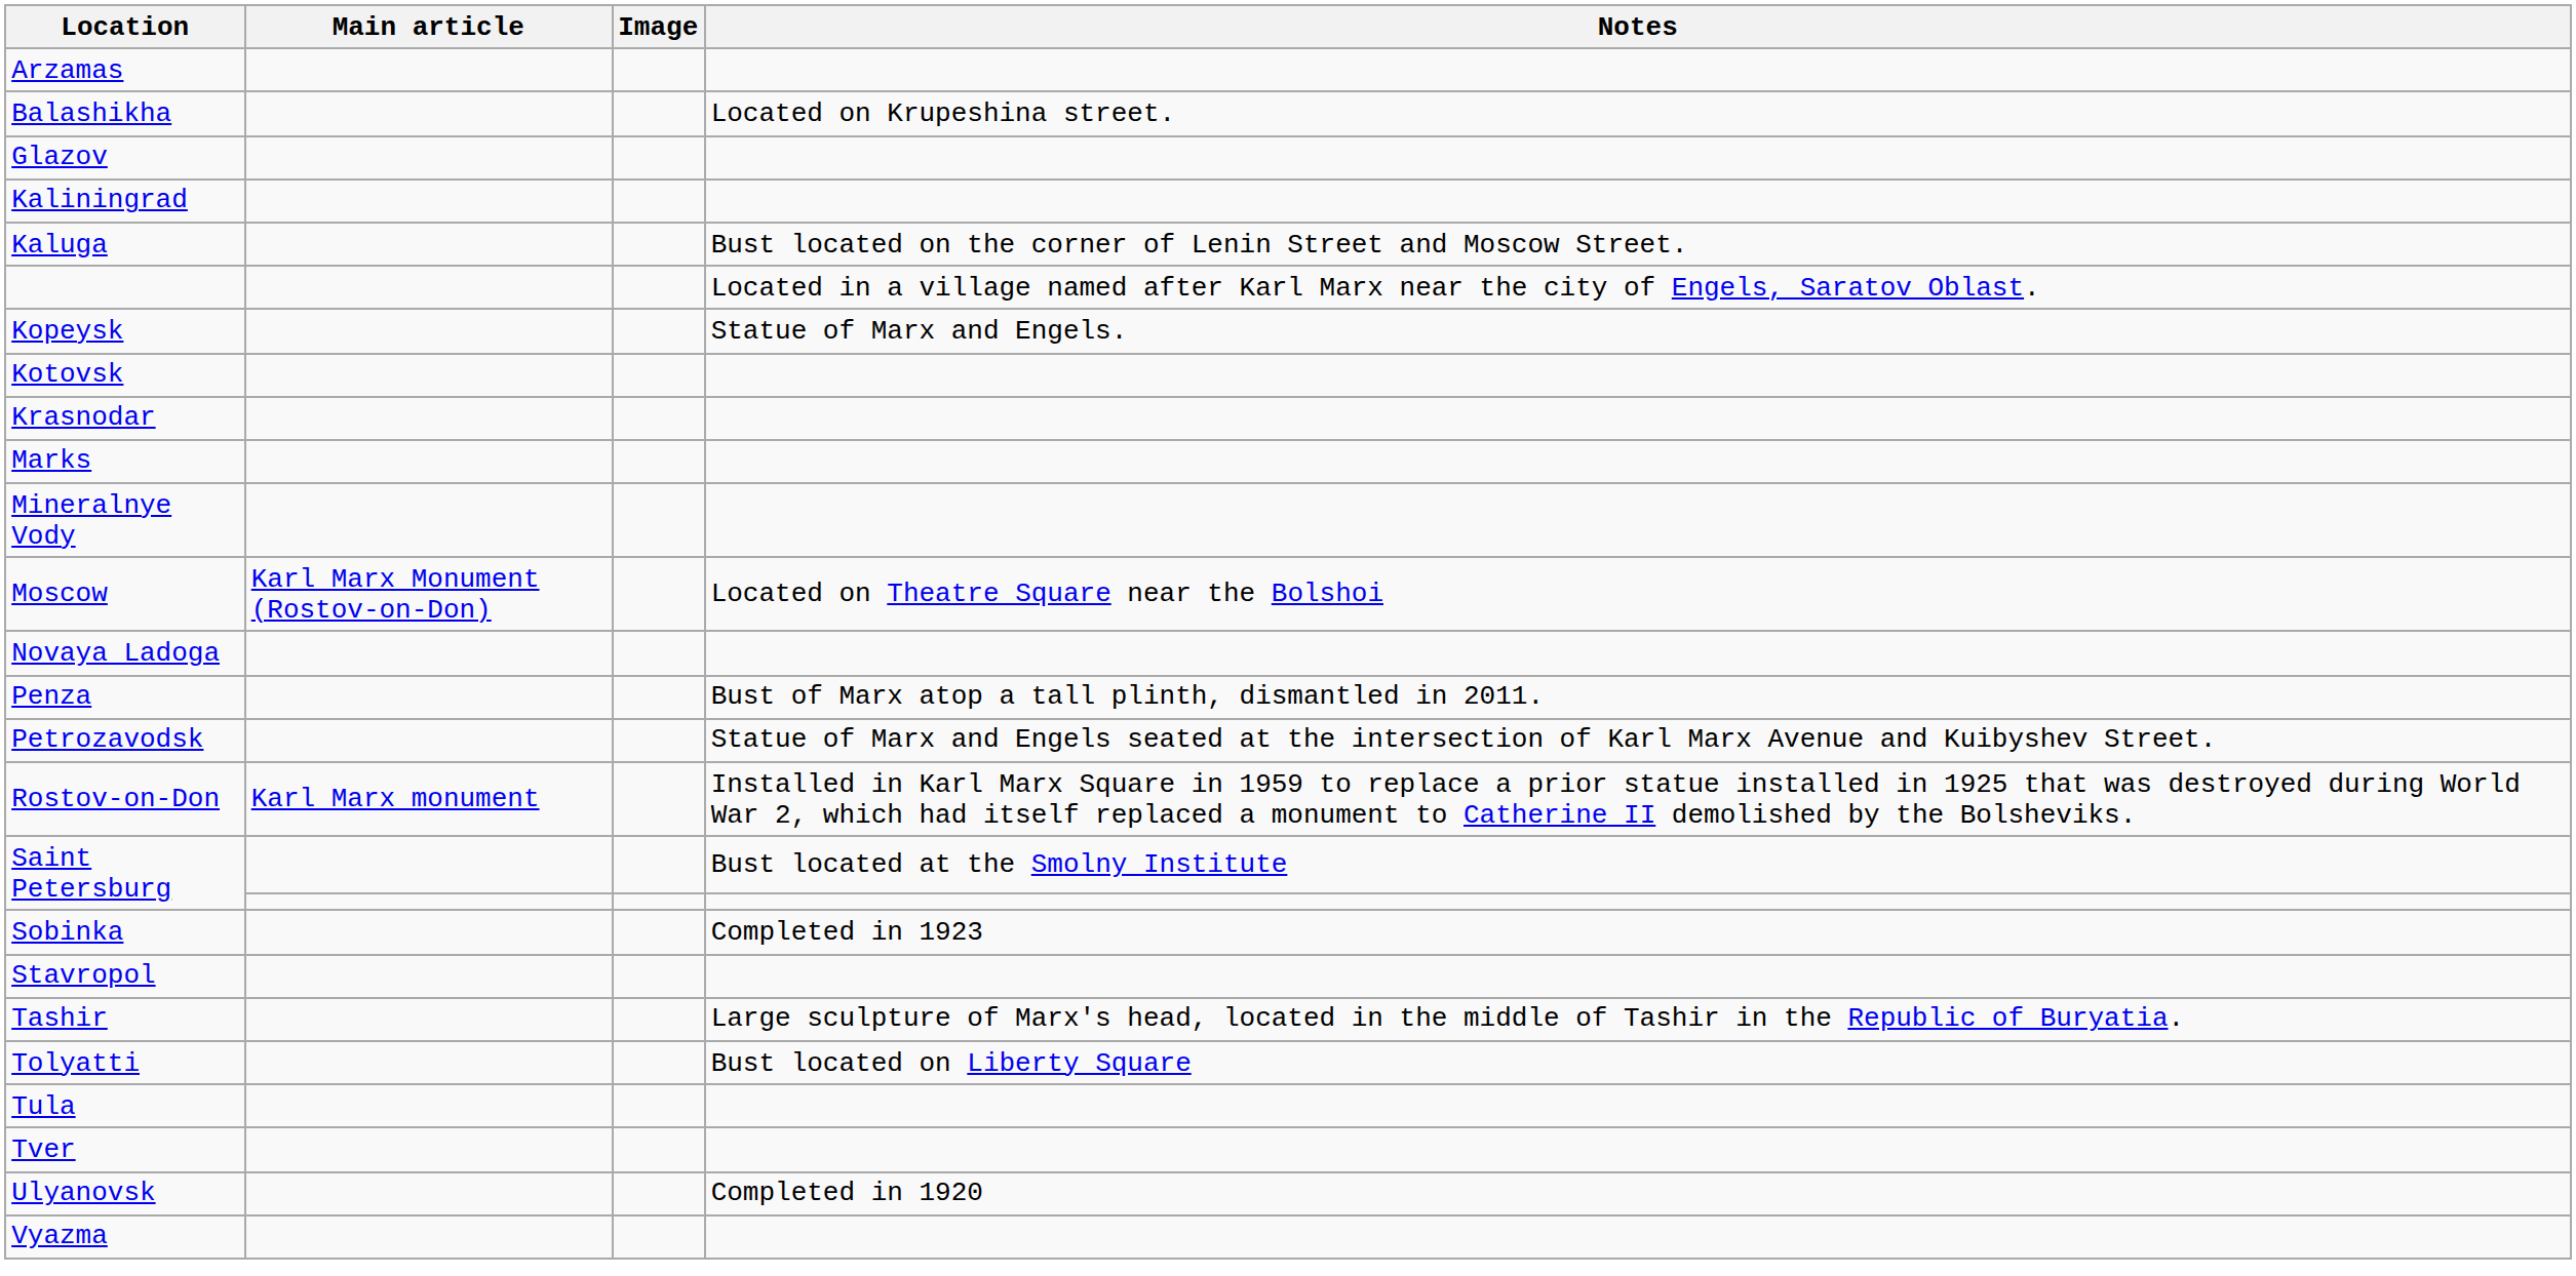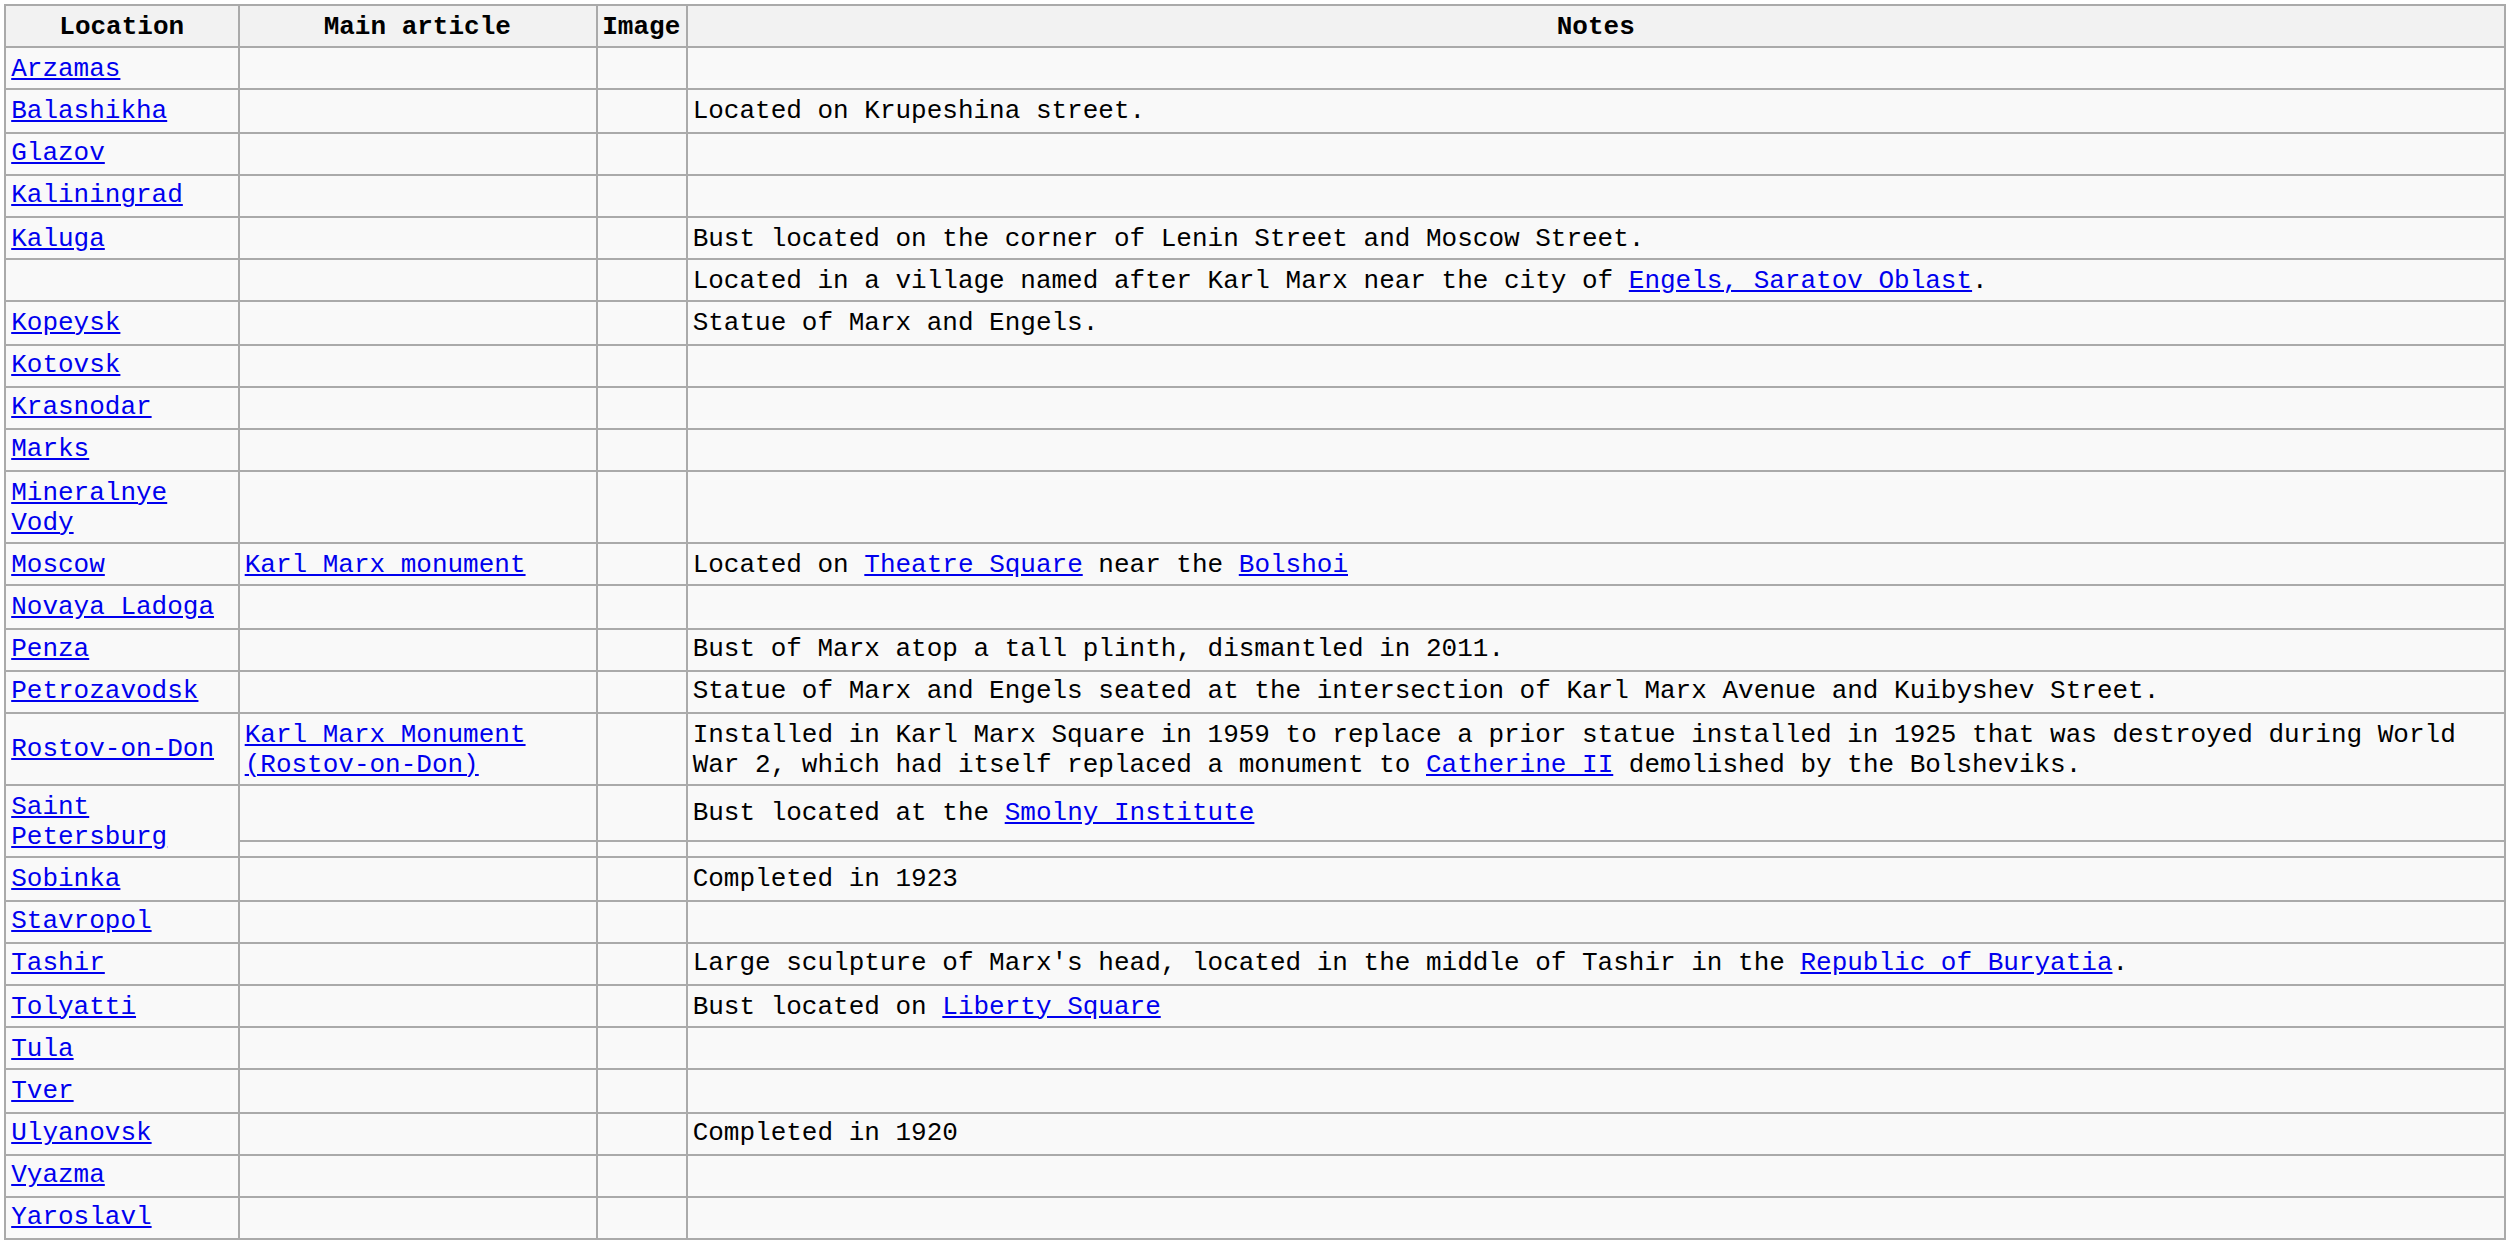Moscow | Main article: Karl Marx Monument (Rostov-on-Don) -> Karl Marx monument
Rostov-on-Don | Main article: Karl Marx monument -> Karl Marx Monument (Rostov-on-Don)
+ row: Yaroslavl
